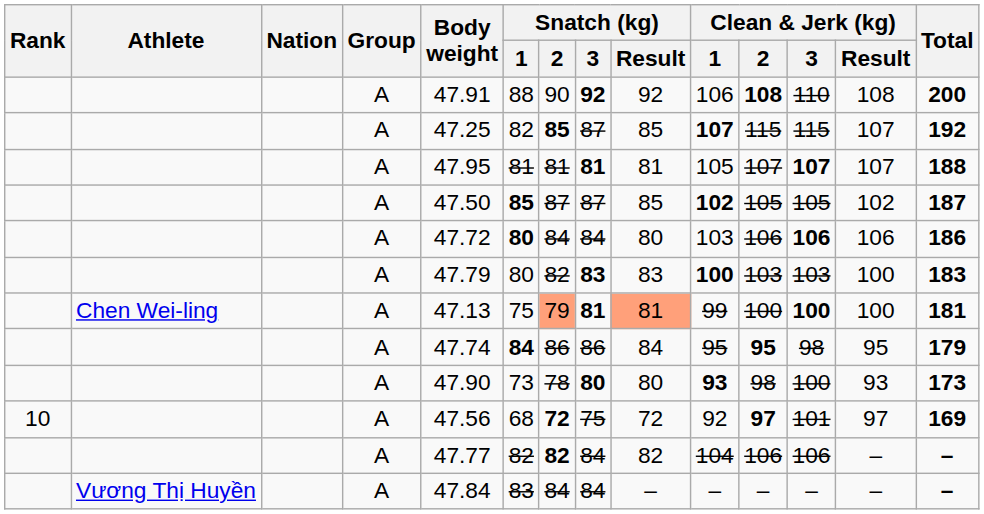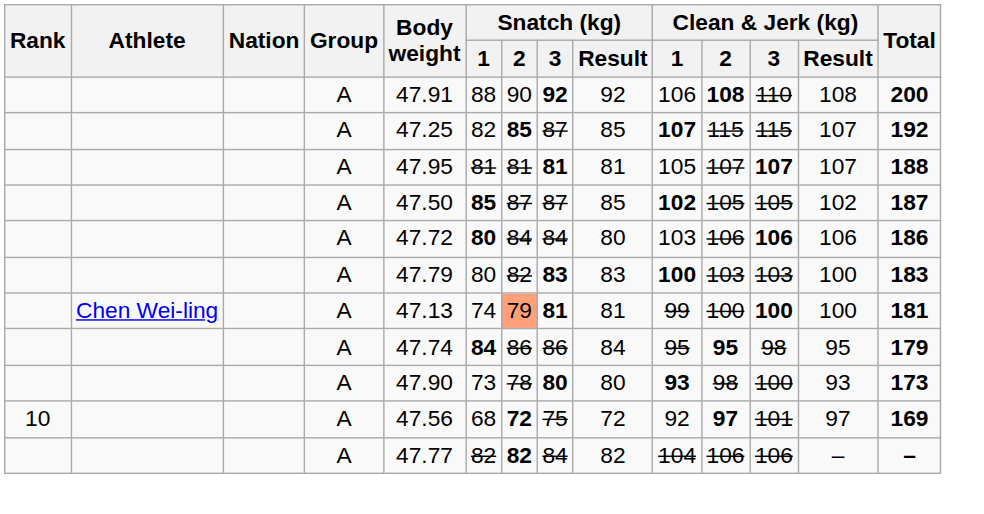Chen Wei-ling | Snatch (kg) / 1: 75 -> 74
Chen Wei-ling | Snatch (kg) / Result: lightsalmon background -> no background
- row: Vương Thị Huyền | A | 47.84 | 83 | 84 | 84 | – | – | – | – | – | –
